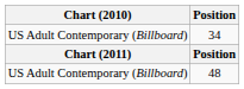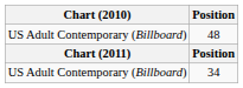rows swapped: 34 <-> 48
